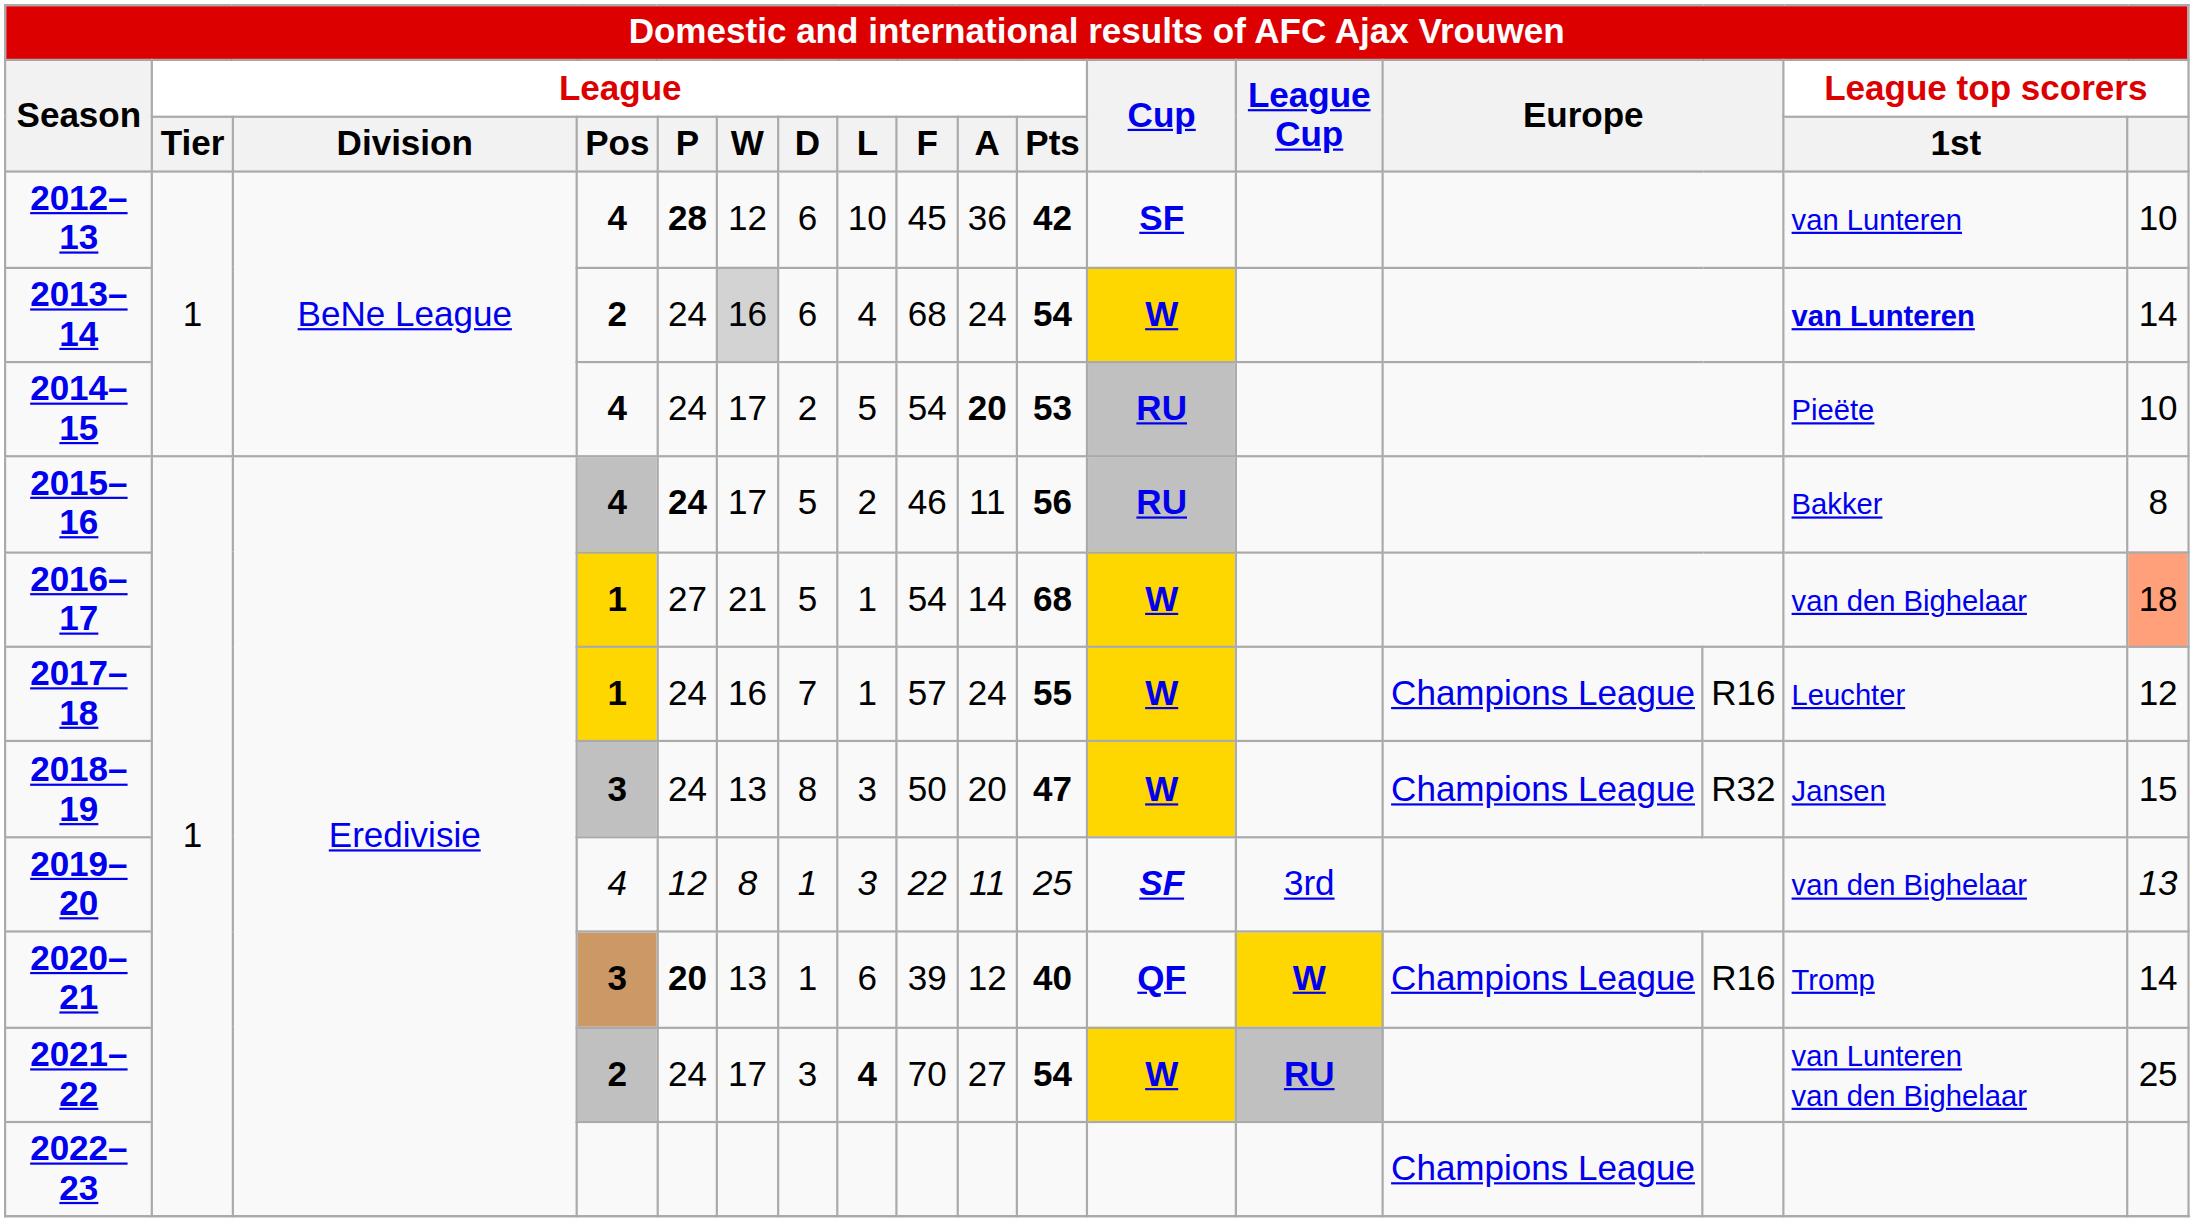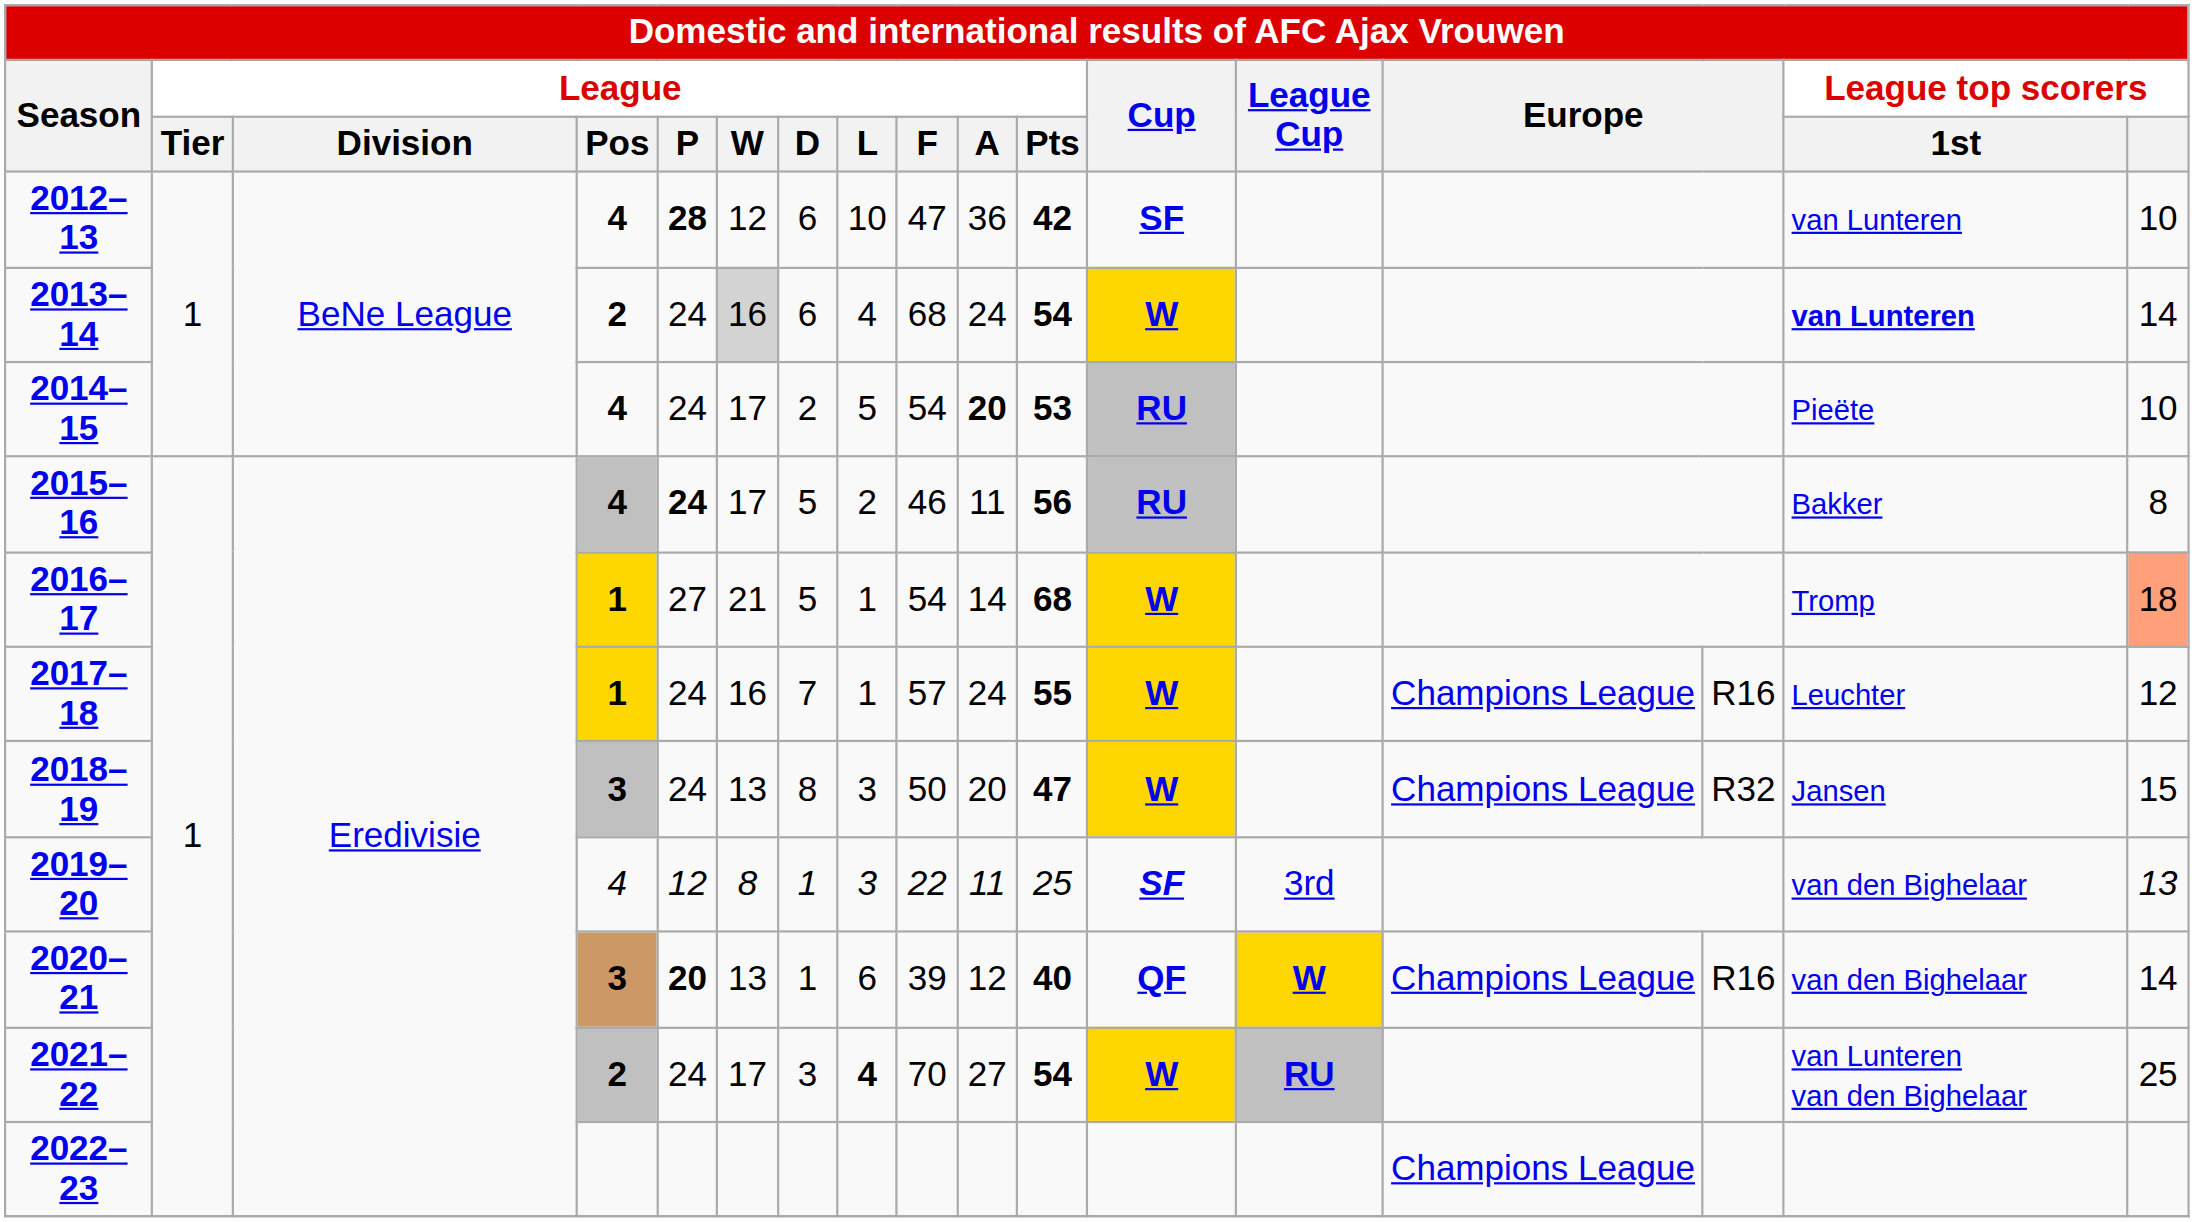2012–13 | League / F: 45 -> 47
2016–17 | League top scorers / 1st: van den Bighelaar -> Tromp
2020–21 | League top scorers / 1st: Tromp -> van den Bighelaar
